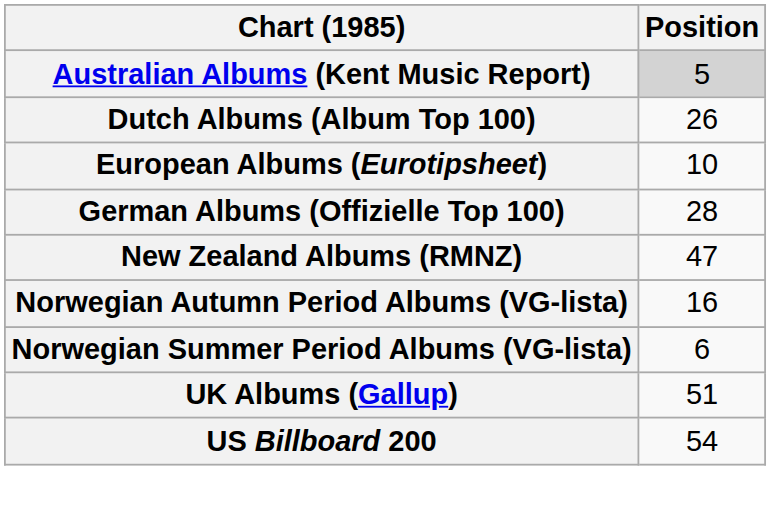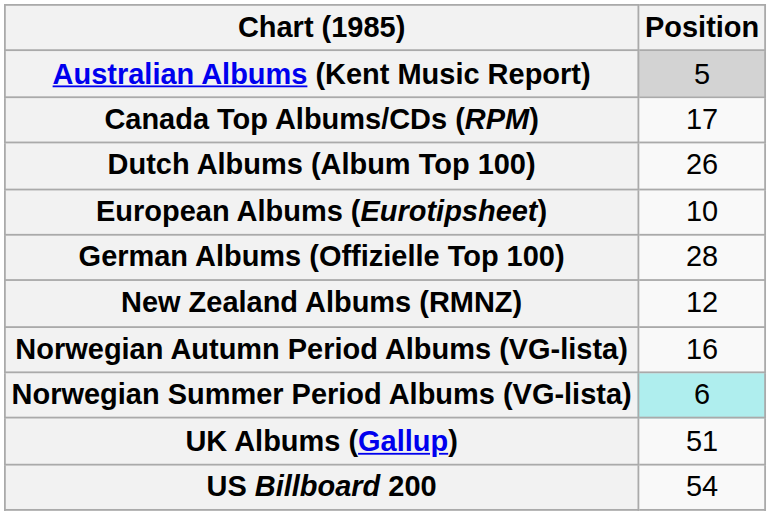+ row: Canada Top Albums/CDs (RPM) | 17
New Zealand Albums (RMNZ) | Position: 47 -> 12
Norwegian Summer Period Albums (VG-lista) | Position: no background -> paleturquoise background
